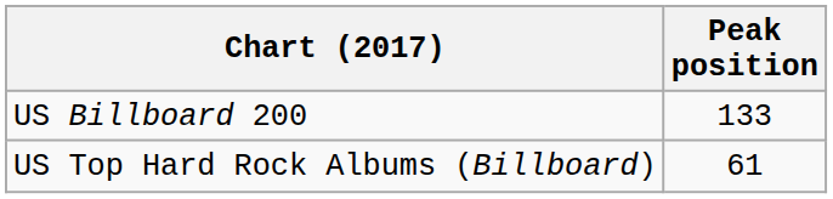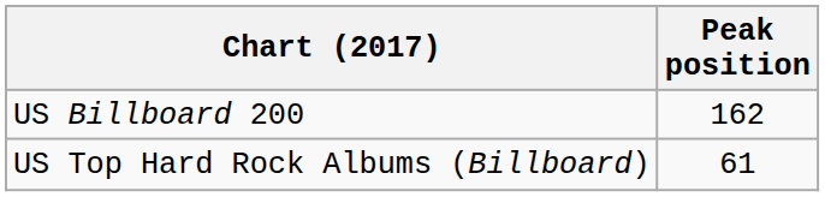US Billboard 200 | Peak position: 133 -> 162
